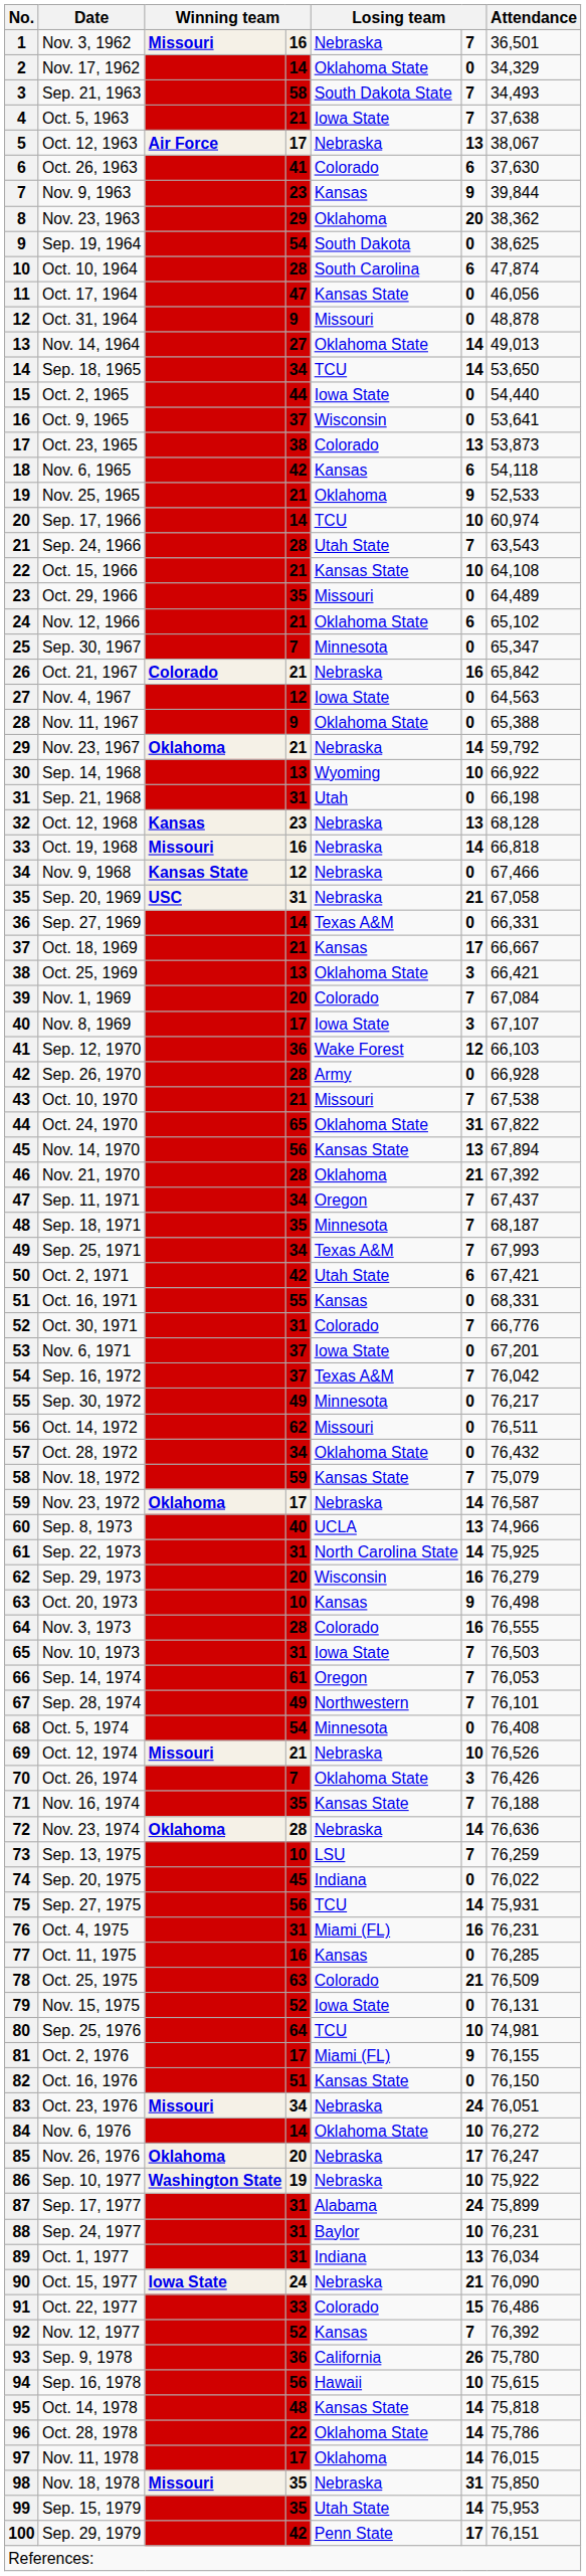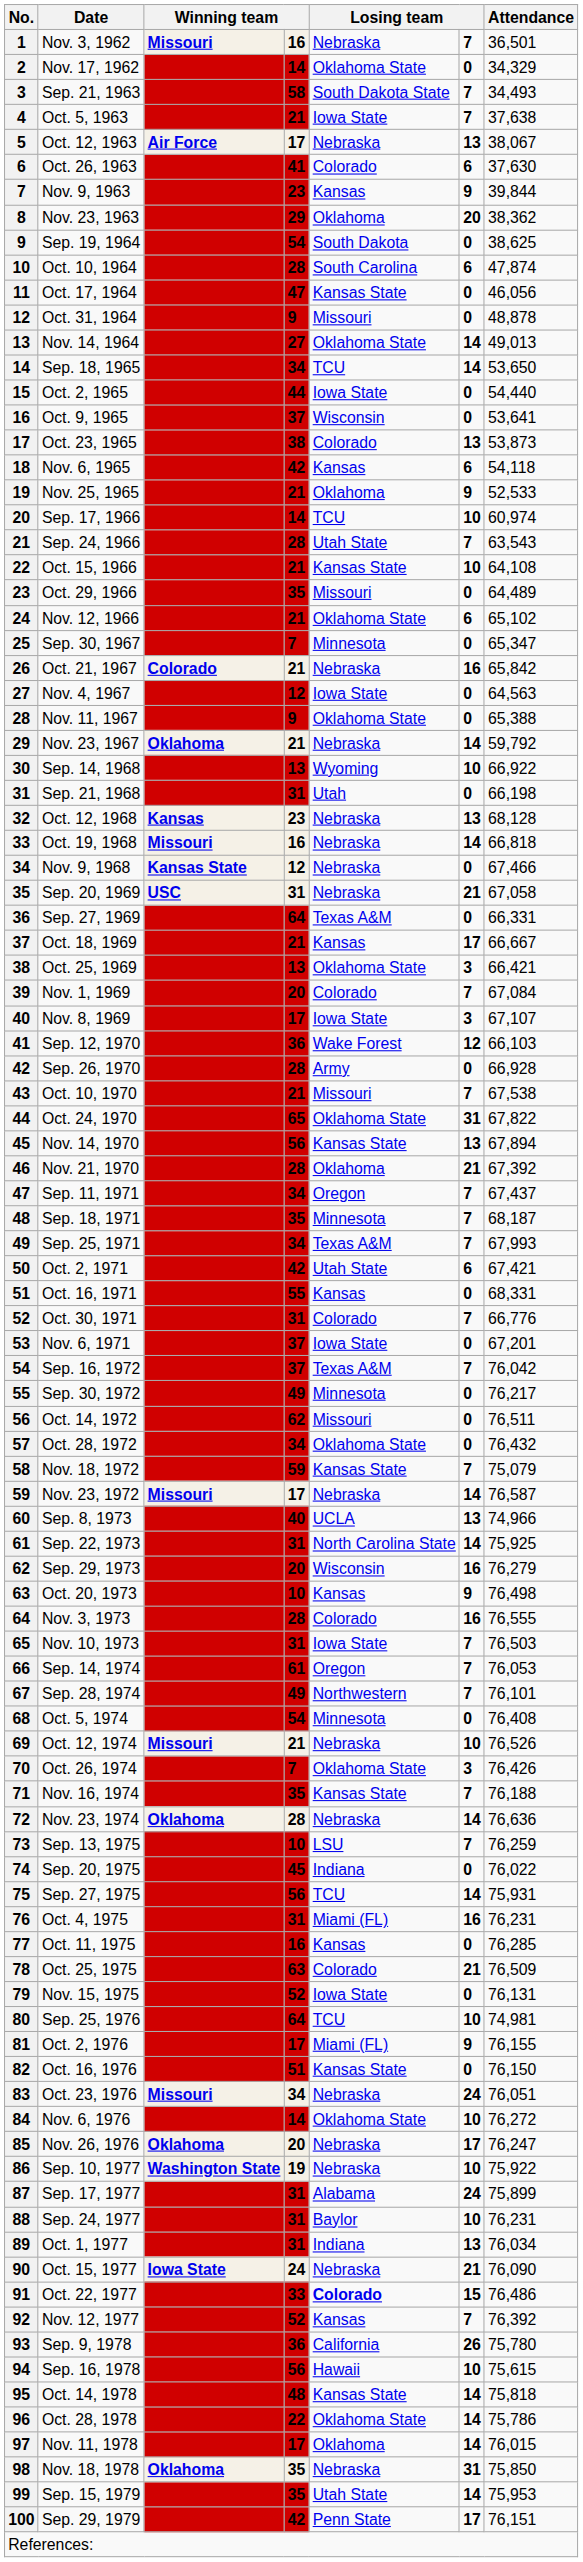Sep. 27, 1969 | column 4: 14 -> 64
Nov. 23, 1972 | column 3: Oklahoma -> Missouri
Oct. 22, 1977 | column 5: normal -> bold
Nov. 18, 1978 | column 3: Missouri -> Oklahoma
